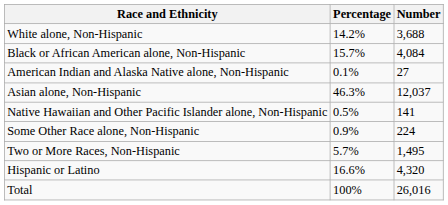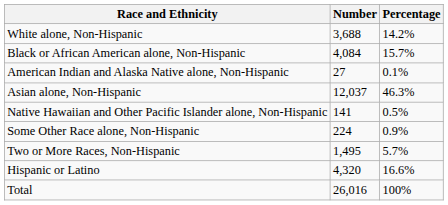columns swapped: Number <-> Percentage
